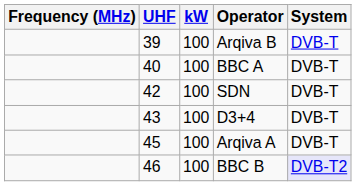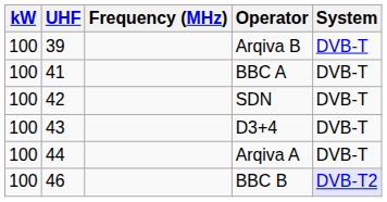columns swapped: Frequency (MHz) <-> kW
BBC A | UHF: 40 -> 41
Arqiva A | UHF: 45 -> 44
